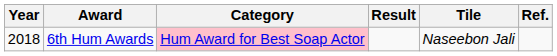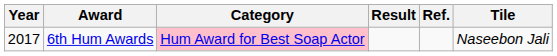columns swapped: Tile <-> Ref.
6th Hum Awards | Year: 2018 -> 2017
